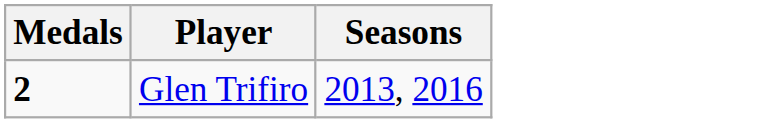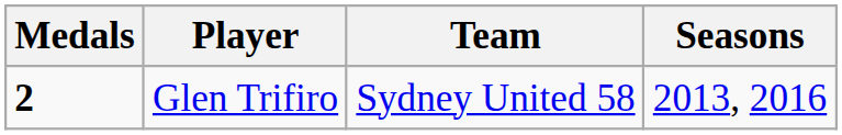+ column: Team | Sydney United 58
